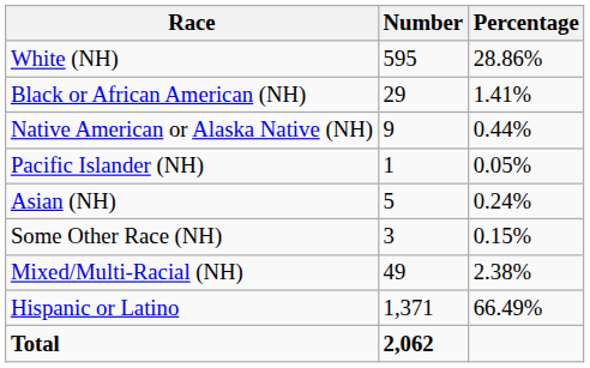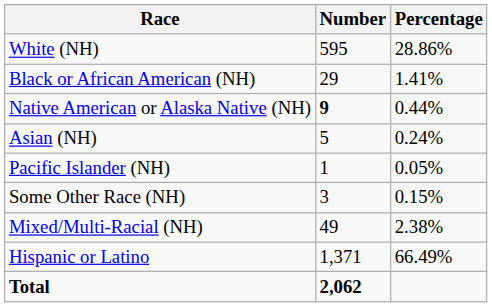Native American or Alaska Native (NH) | Number: normal -> bold
rows swapped: Asian (NH) <-> Pacific Islander (NH)
